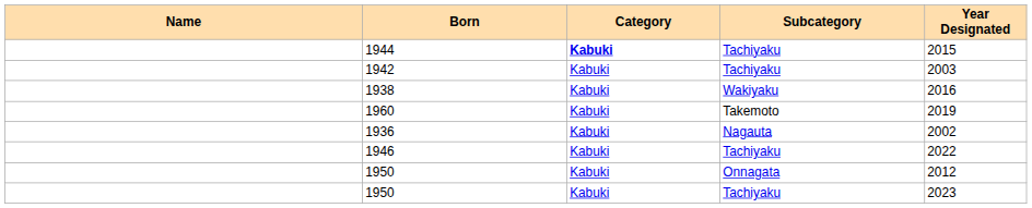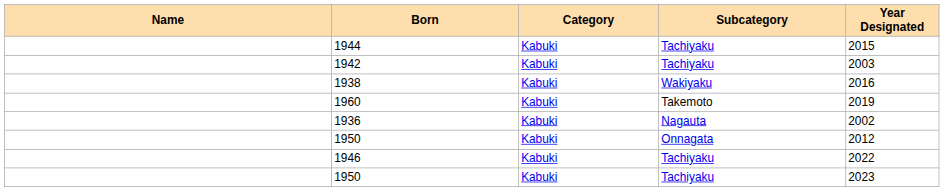1944 | Category: bold -> normal
rows swapped: 1950 / Onnagata <-> 1946
